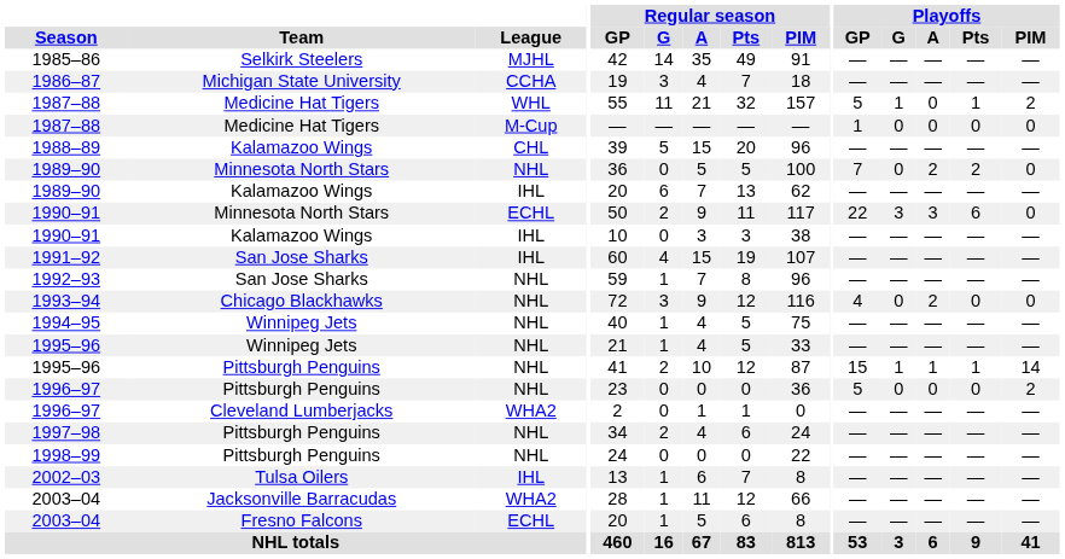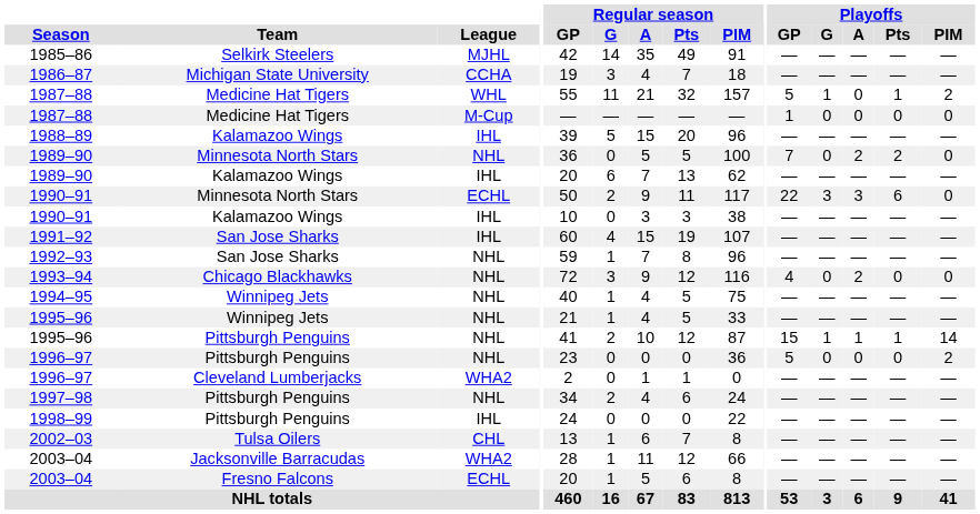1988–89 | League: CHL -> IHL
1998–99 | League: NHL -> IHL
2002–03 | League: IHL -> CHL
